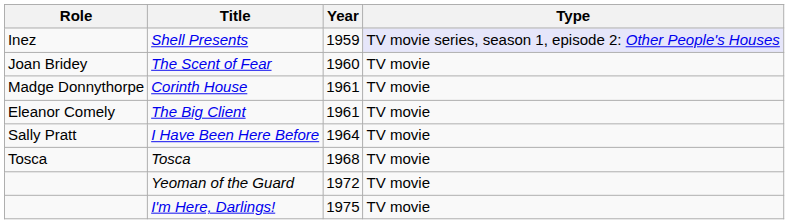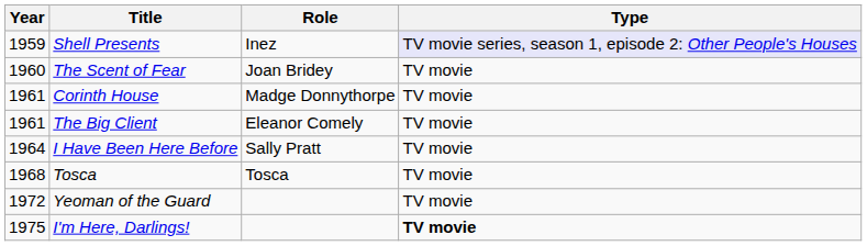columns swapped: Year <-> Role
I'm Here, Darlings! | Type: normal -> bold
